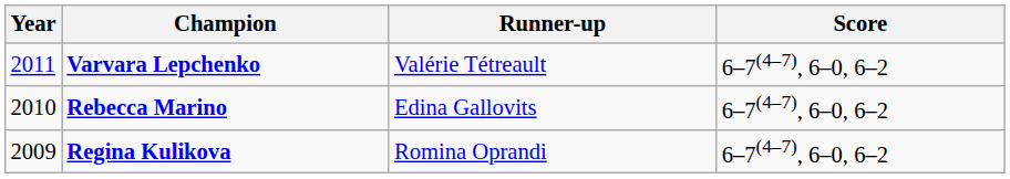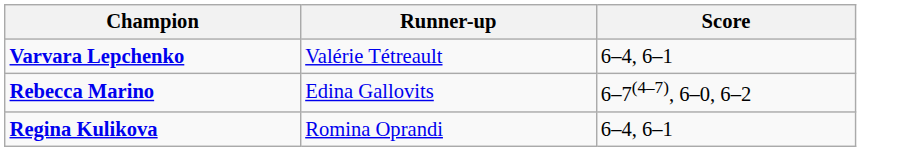- column: Year | 2011 | 2010 | 2009
Varvara Lepchenko | Score: 6–7(4–7), 6–0, 6–2 -> 6–4, 6–1
Regina Kulikova | Score: 6–7(4–7), 6–0, 6–2 -> 6–4, 6–1
